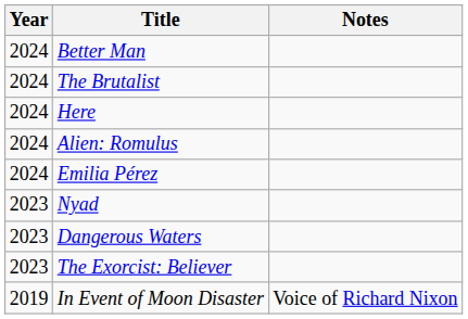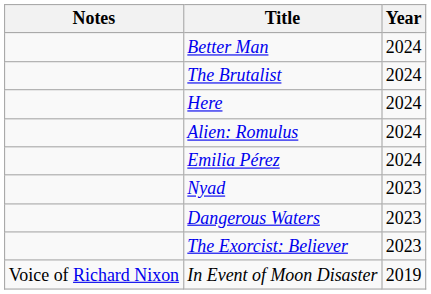columns swapped: Year <-> Notes
